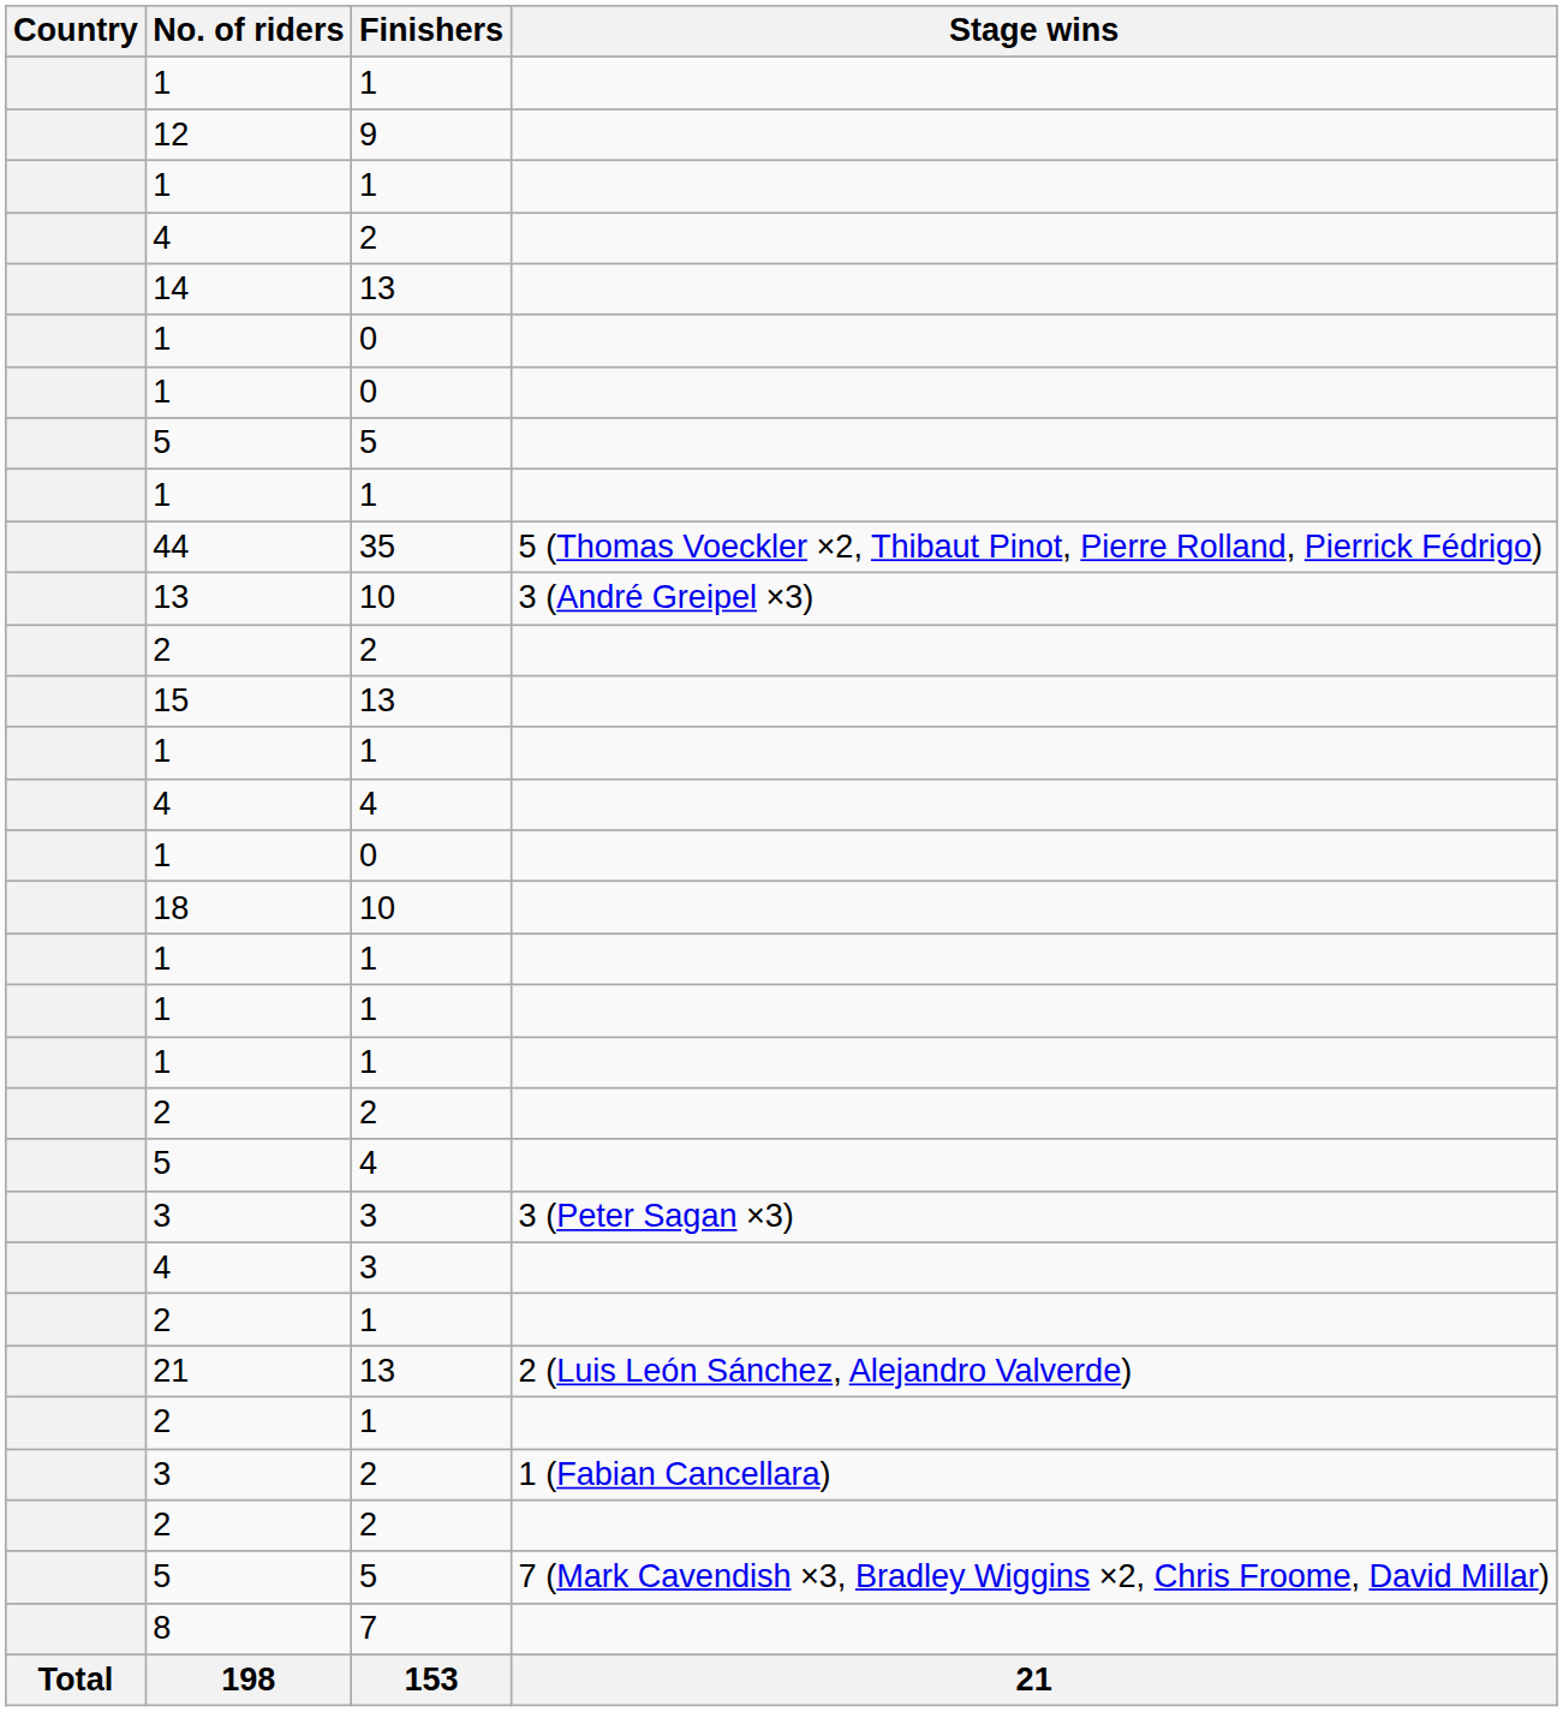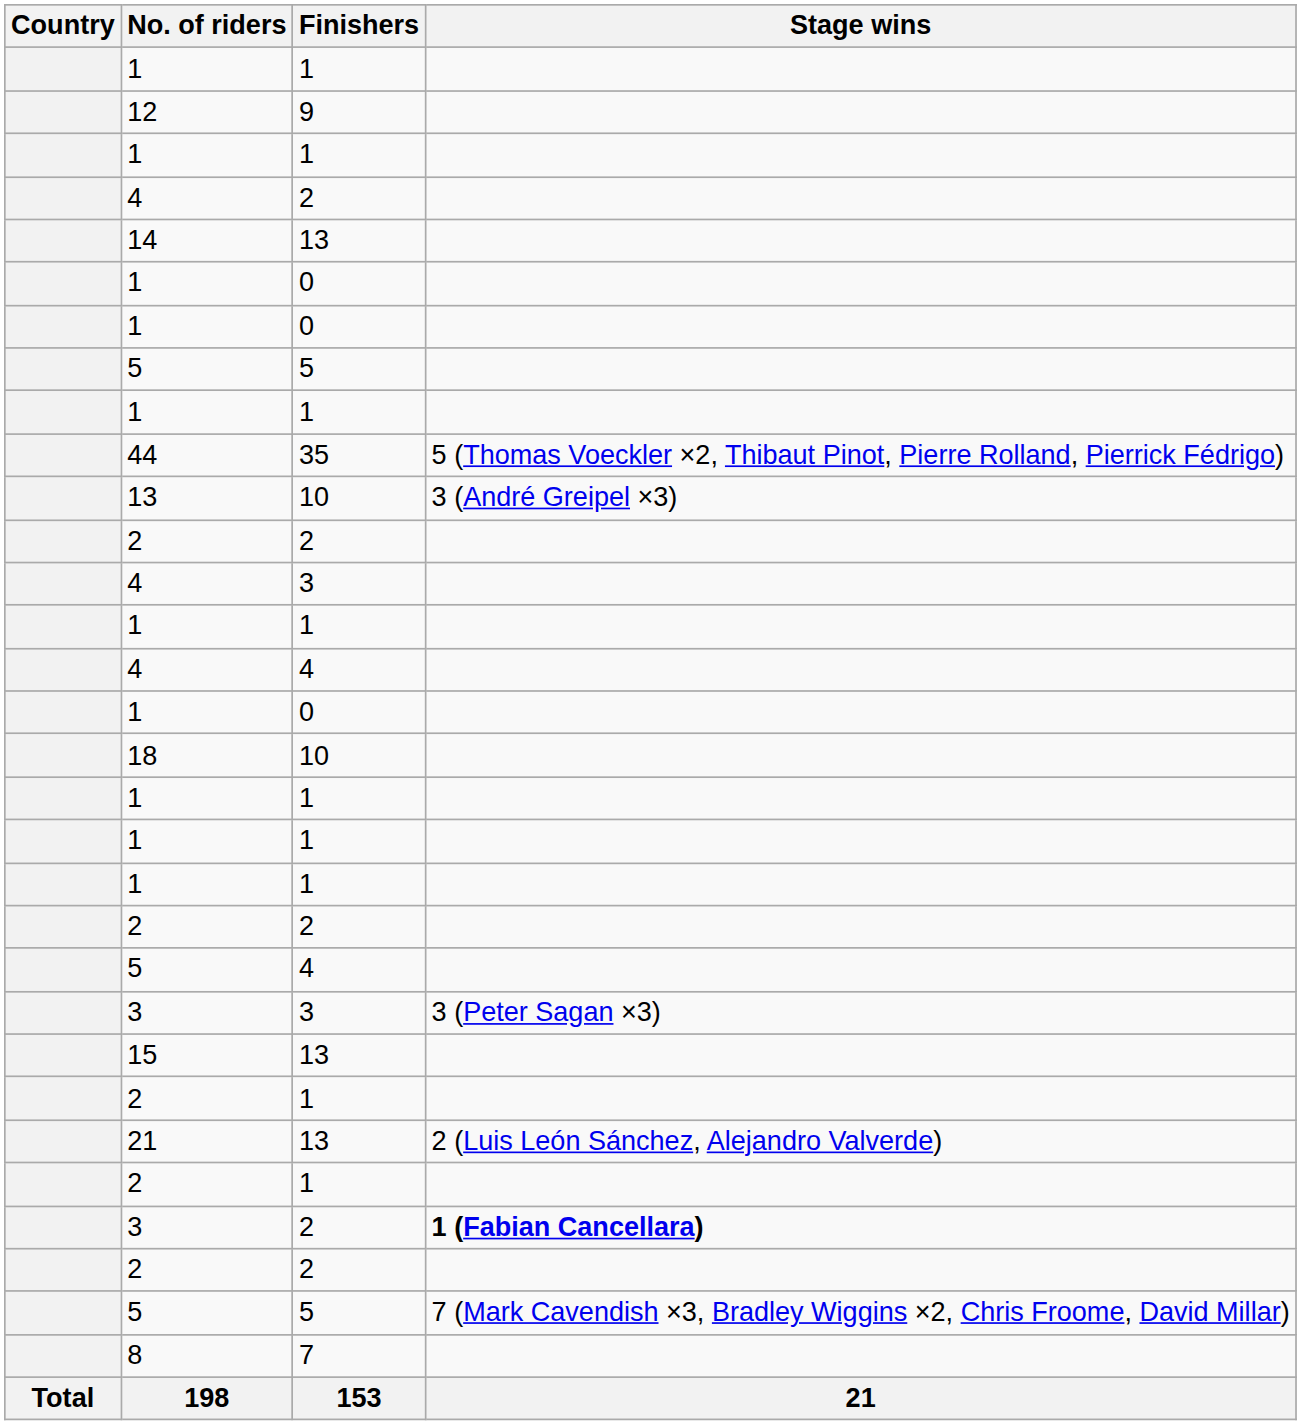rows swapped: 15 <-> 4 / 3
3 / 2 | Stage wins: normal -> bold
